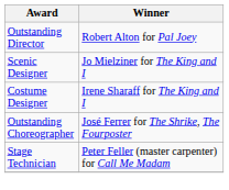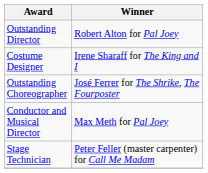- row: Scenic Designer | Jo Mielziner for The King and I
+ row: Conductor and Musical Director | Max Meth for Pal Joey
